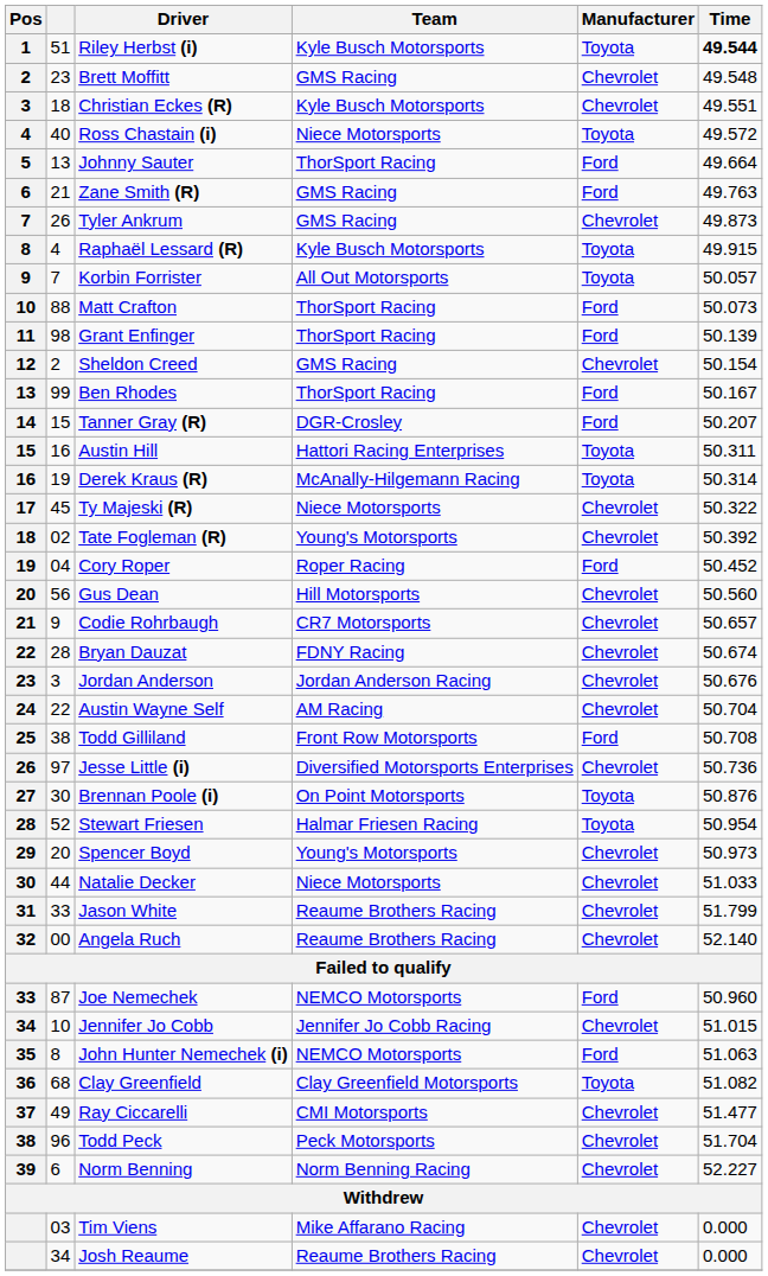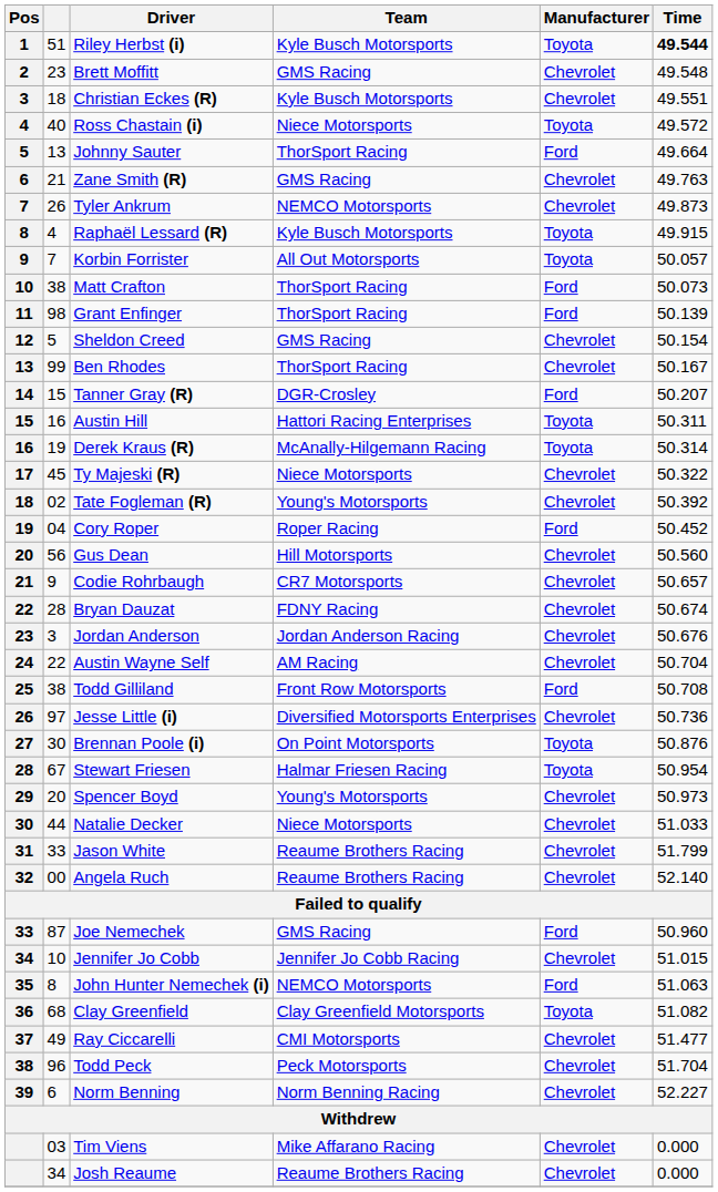Zane Smith (R) | Manufacturer: Ford -> Chevrolet
Tyler Ankrum | Team: GMS Racing -> NEMCO Motorsports
Matt Crafton | column 2: 88 -> 38
Sheldon Creed | column 2: 2 -> 5
Ben Rhodes | Manufacturer: Ford -> Chevrolet
Stewart Friesen | column 2: 52 -> 67
Joe Nemechek | Team: NEMCO Motorsports -> GMS Racing
